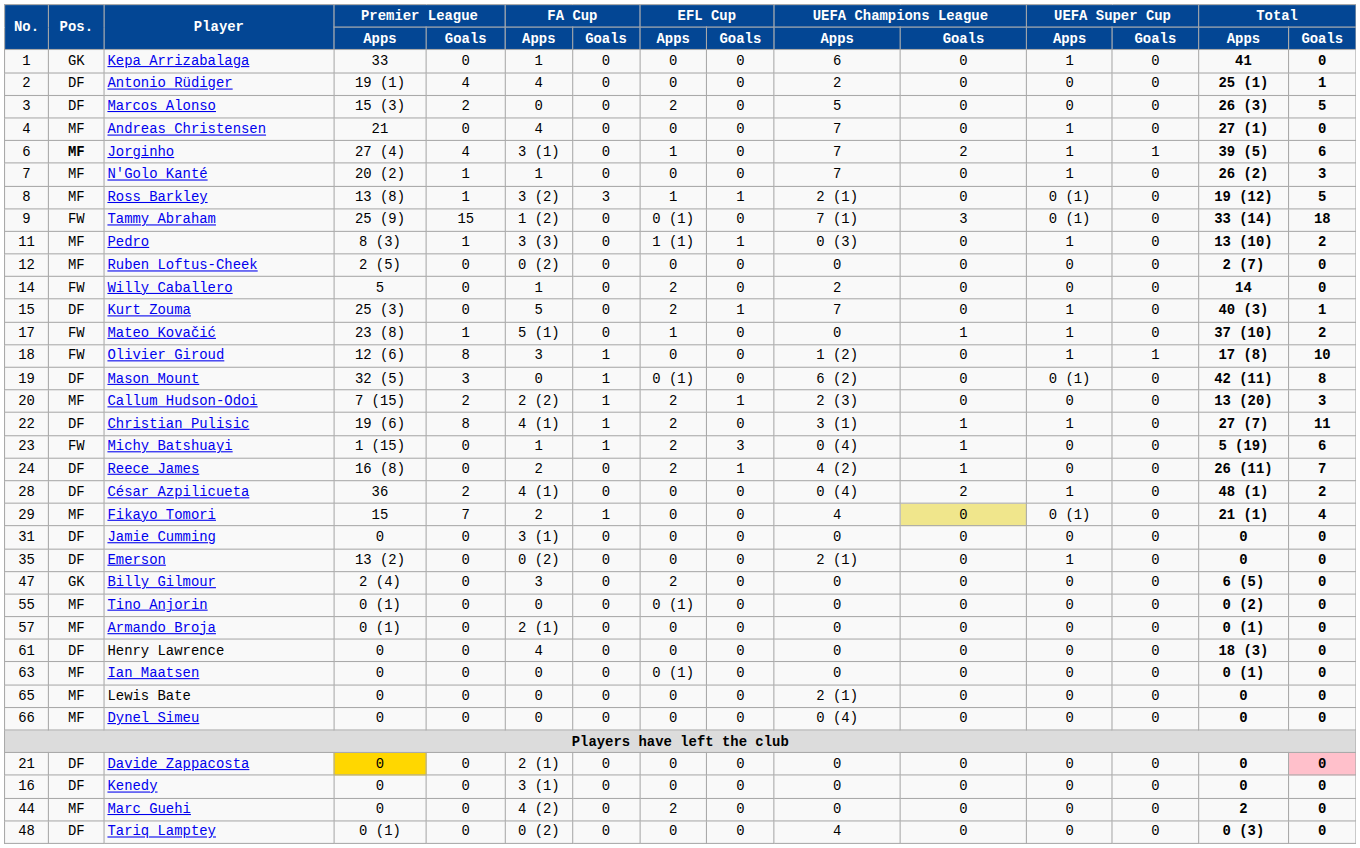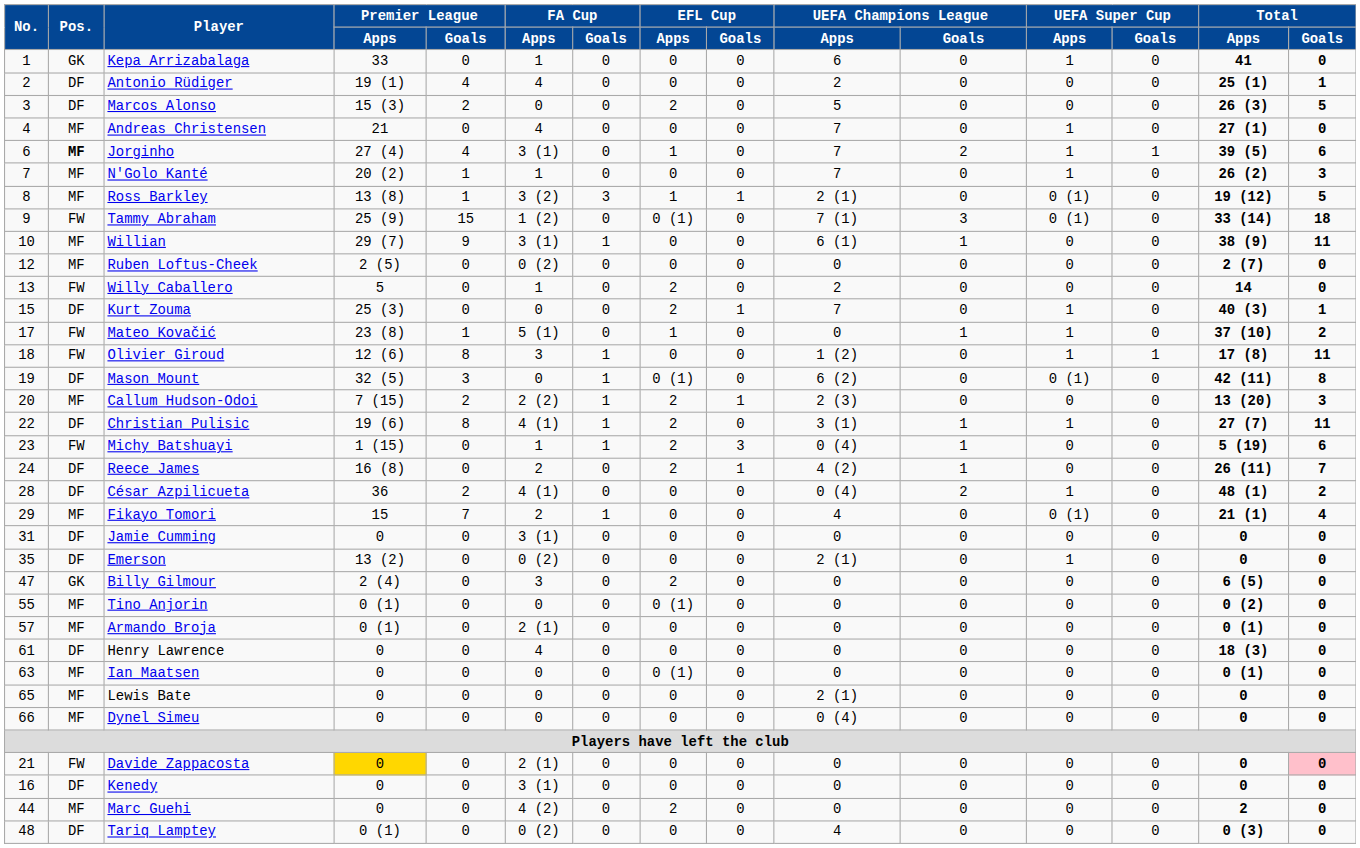+ row: 10 | MF | Willian | 29 (7) | 9 | 3 (1) | 1 | 0 | 0 | 6 (1) | 1 | 0 | 0 | 38 (9) | 11
- row: 11 | MF | Pedro | 8 (3) | 1 | 3 (3) | 0 | 1 (1) | 1 | 0 (3) | 0 | 1 | 0 | 13 (10) | 2
Willy Caballero | No.: 14 -> 13
Kurt Zouma | FA Cup / Apps: 5 -> 0
Olivier Giroud | Total / Goals: 10 -> 11
Fikayo Tomori | UEFA Champions League / Goals: khaki background -> no background
Davide Zappacosta | Pos.: DF -> FW
